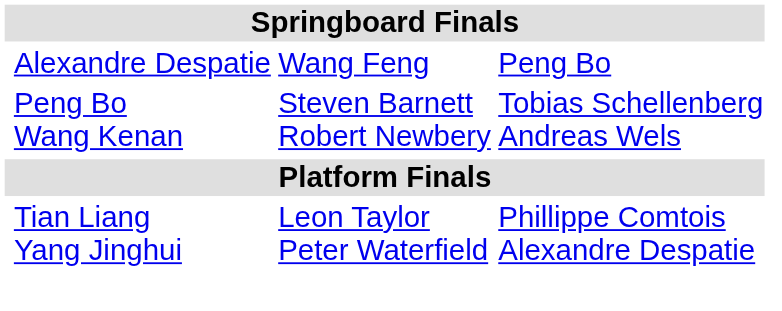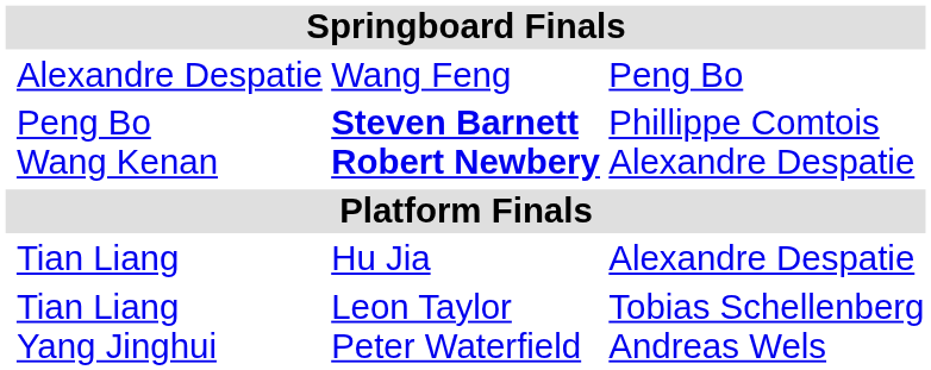Peng Bo Wang Kenan | column 3: normal -> bold
Peng Bo Wang Kenan | column 4: Tobias Schellenberg Andreas Wels -> Phillippe Comtois Alexandre Despatie
+ row: Tian Liang | Hu Jia | Alexandre Despatie
Tian Liang Yang Jinghui | column 4: Phillippe Comtois Alexandre Despatie -> Tobias Schellenberg Andreas Wels
